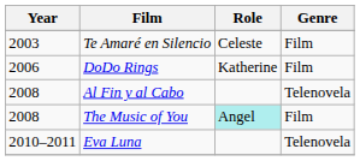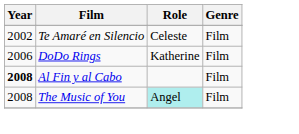Te Amaré en Silencio | Year: 2003 -> 2002
Al Fin y al Cabo | Year: normal -> bold
Al Fin y al Cabo | Genre: Telenovela -> Film
- row: 2010–2011 | Eva Luna | Telenovela
